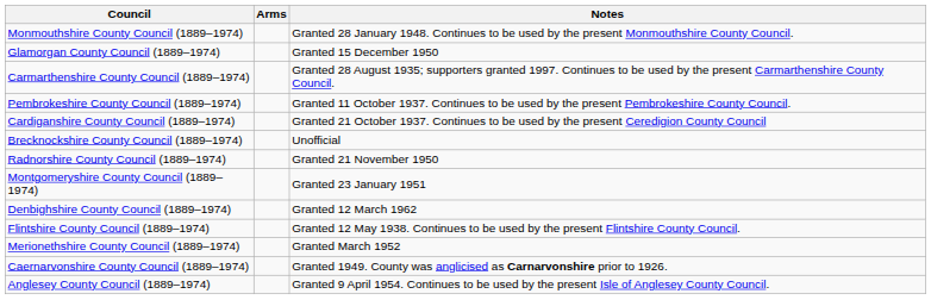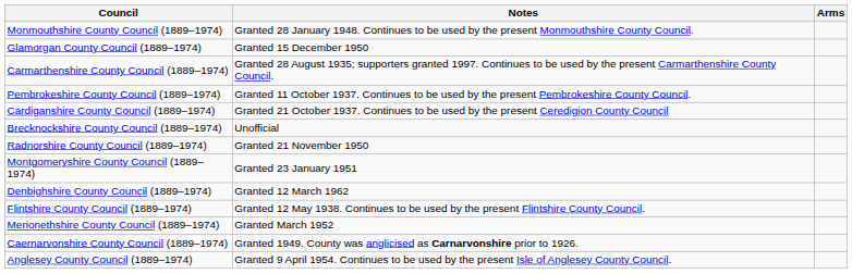columns swapped: Arms <-> Notes
